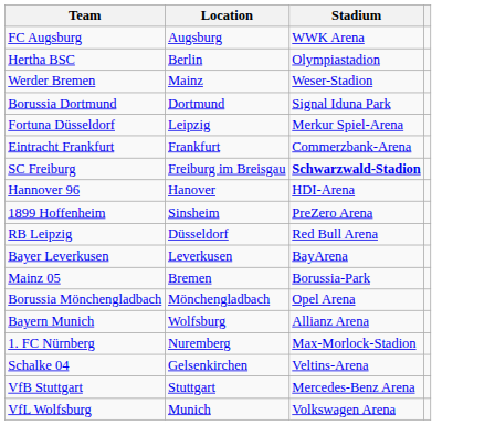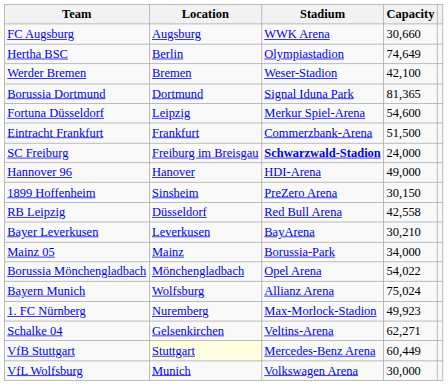+ column: Capacity | 30,660 | 74,649 | 42,100 | 81,365 | 54,600 | 51,500 | 24,000 | 49,000 | 30,150 | 42,558 | 30,210 | 34,000 | 54,022 | 75,024 | 49,923 | 62,271 | 60,449 | 30,000
Werder Bremen | Location: Mainz -> Bremen
Mainz 05 | Location: Bremen -> Mainz
VfB Stuttgart | Location: no background -> lightyellow background
